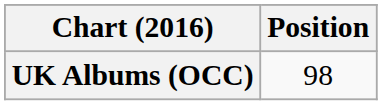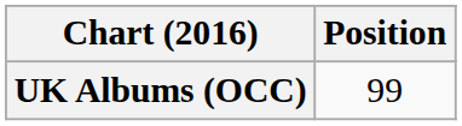UK Albums (OCC) | Position: 98 -> 99
